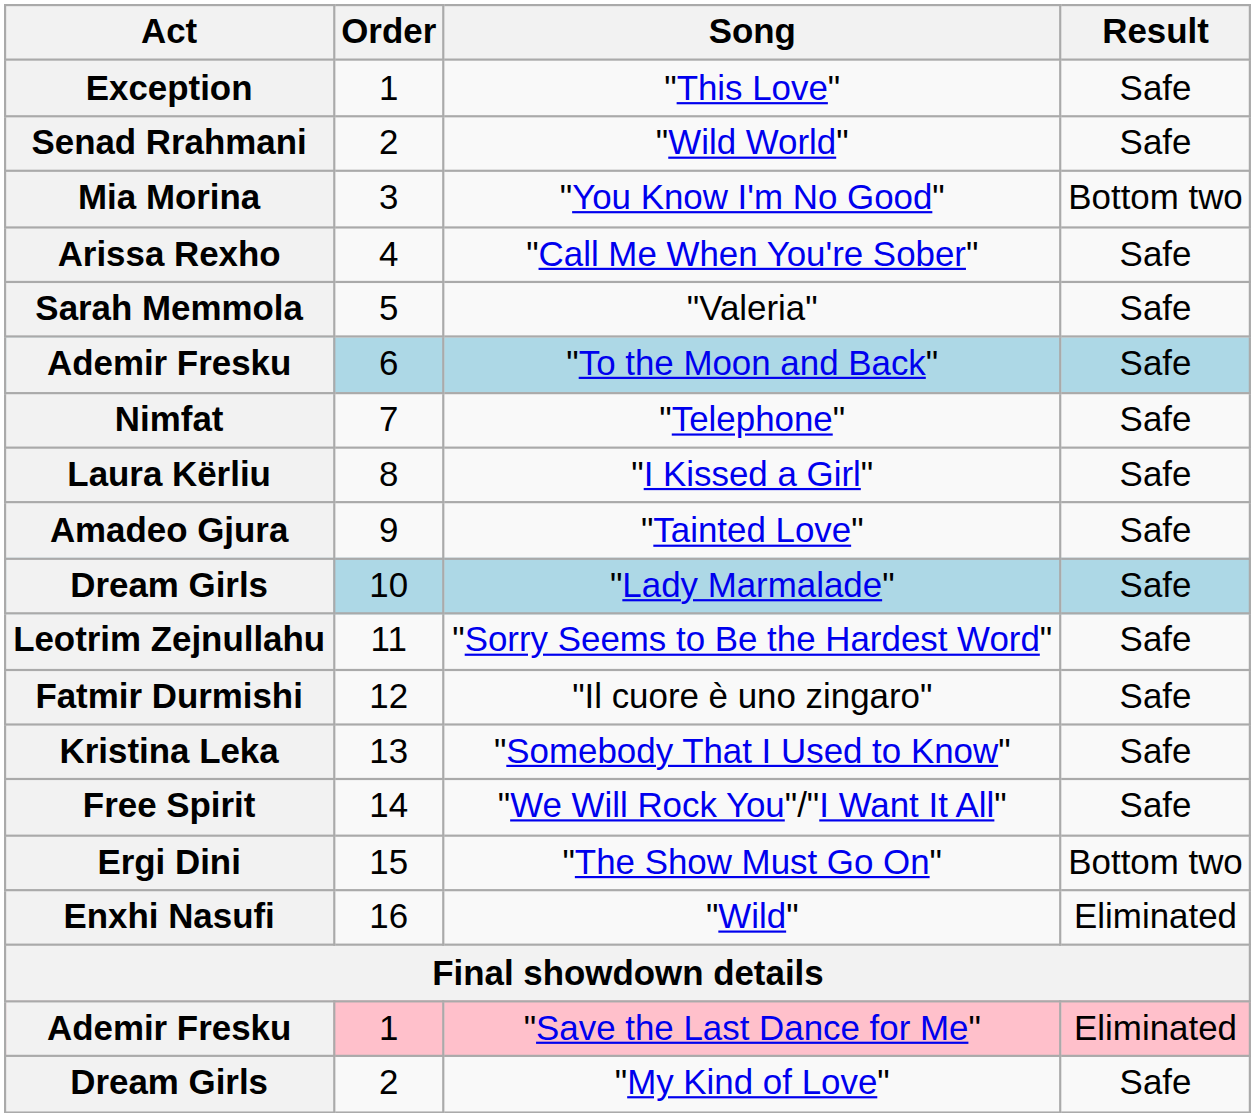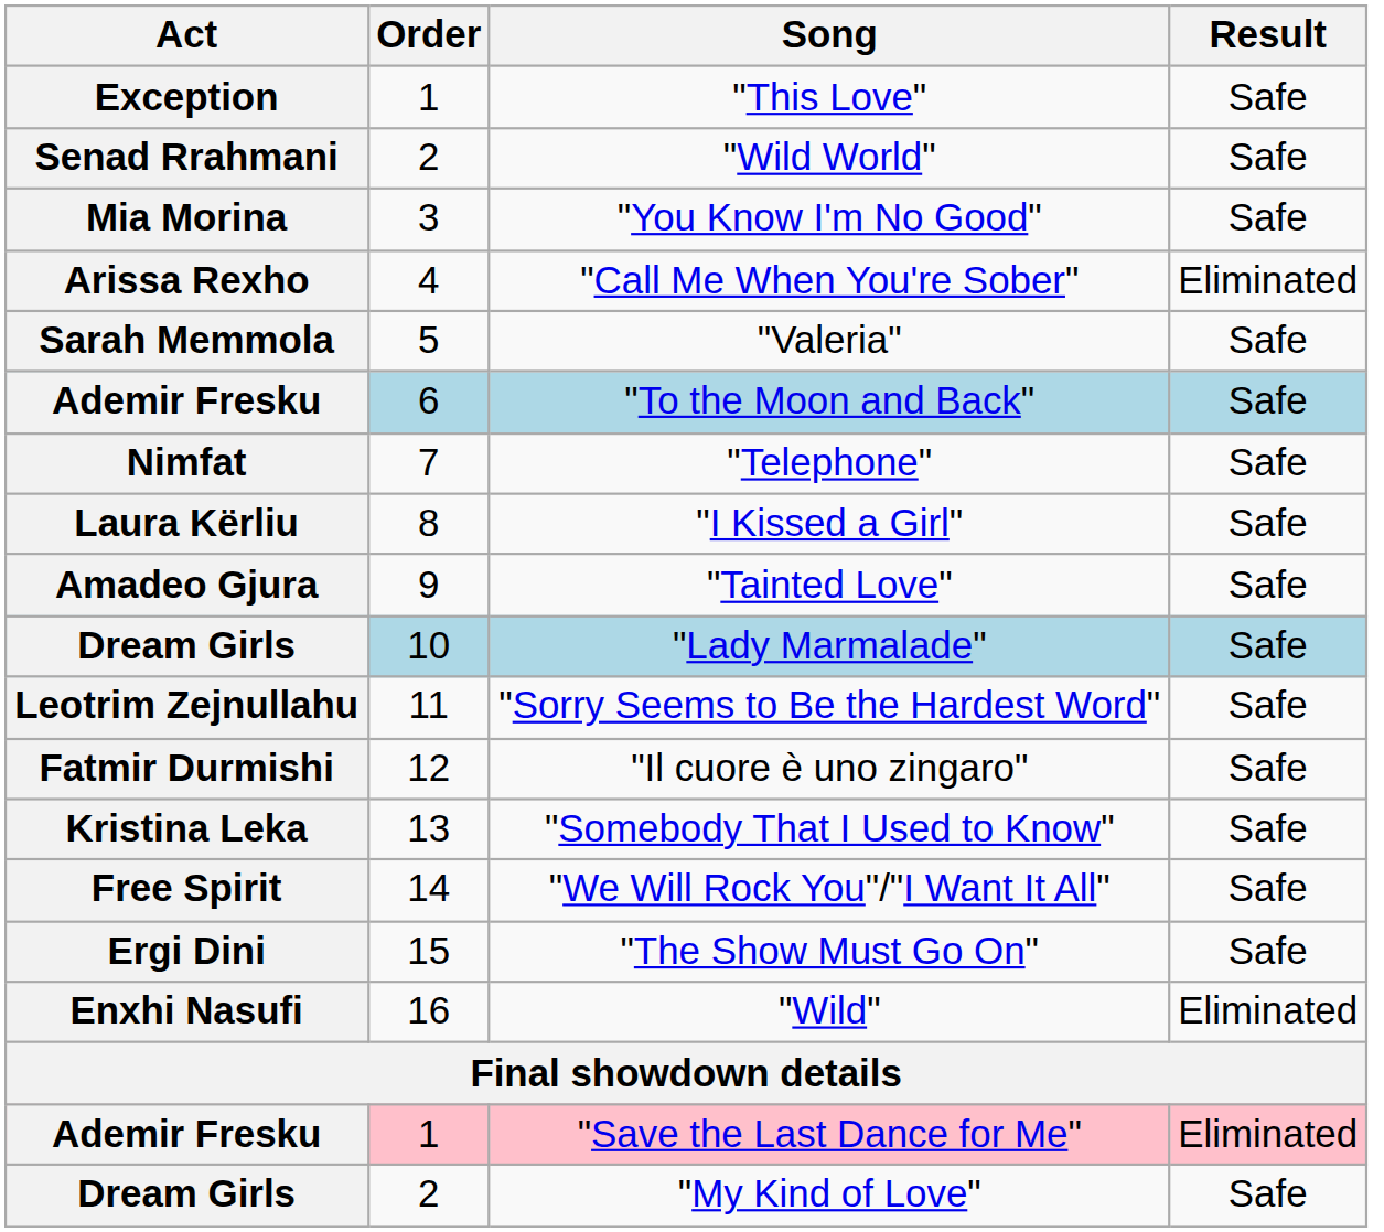"You Know I'm No Good" | Result: Bottom two -> Safe
"Call Me When You're Sober" | Result: Safe -> Eliminated
"The Show Must Go On" | Result: Bottom two -> Safe
